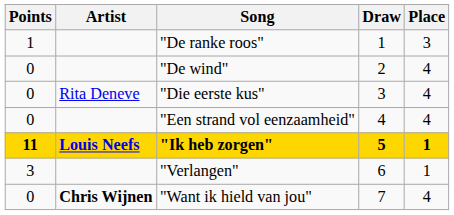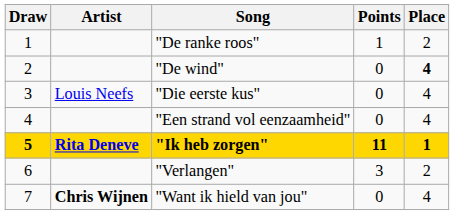columns swapped: Draw <-> Points
"De ranke roos" | Place: 3 -> 2
"De wind" | Place: normal -> bold
"Die eerste kus" | Artist: Rita Deneve -> Louis Neefs
"Ik heb zorgen" | Artist: Louis Neefs -> Rita Deneve
"Verlangen" | Place: 1 -> 2
